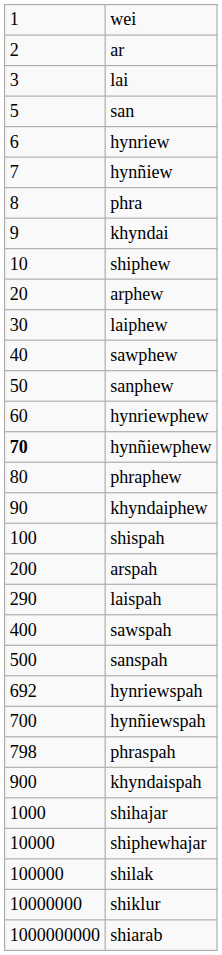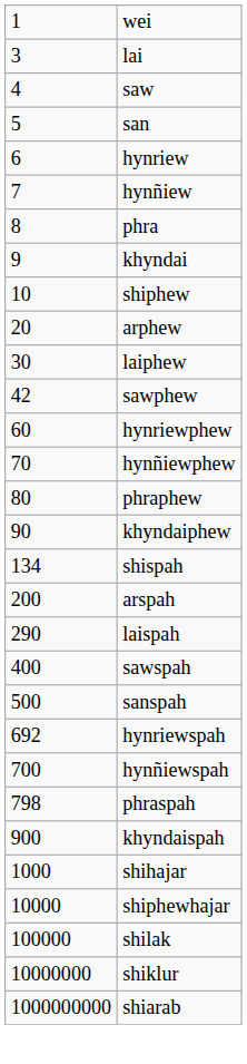- row: 2 | ar
+ row: 4 | saw
sawphew | column 1: 40 -> 42
- row: 50 | sanphew
hynñiewphew | column 1: bold -> normal
shispah | column 1: 100 -> 134
